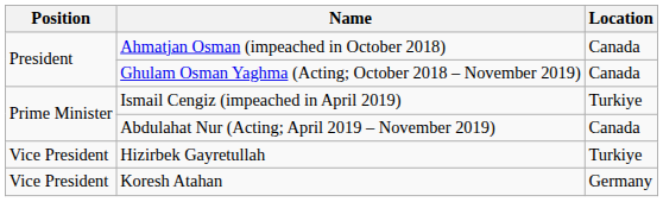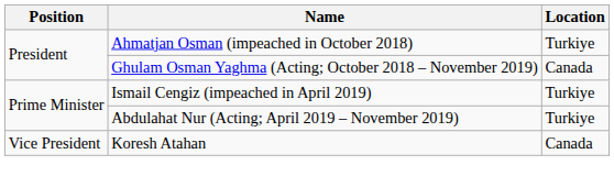Ahmatjan Osman (impeached in October 2018) | Location: Canada -> Turkiye
Abdulahat Nur (Acting; April 2019 – November 2019) | Location: Canada -> Turkiye
- row: Vice President | Hizirbek Gayretullah | Turkiye
Koresh Atahan | Location: Germany -> Canada
